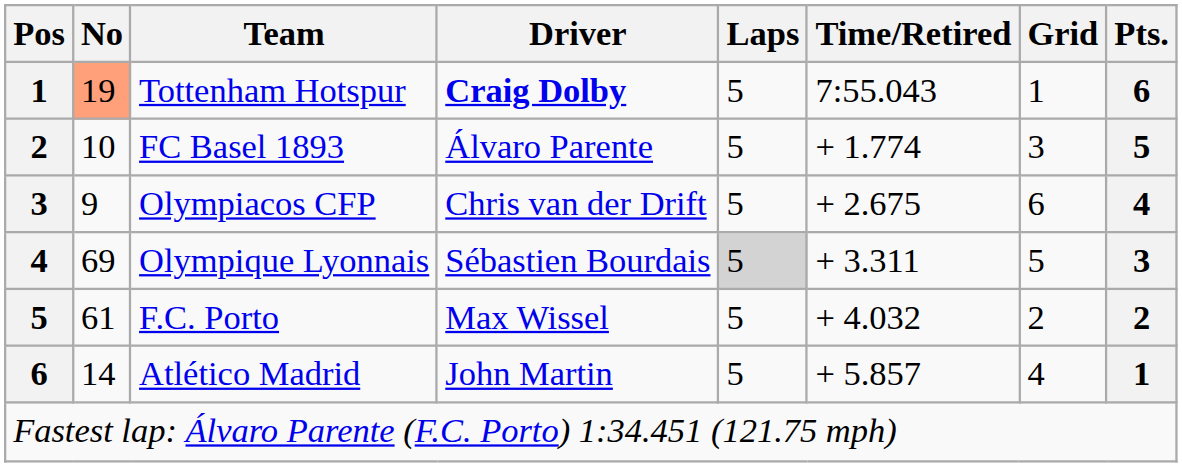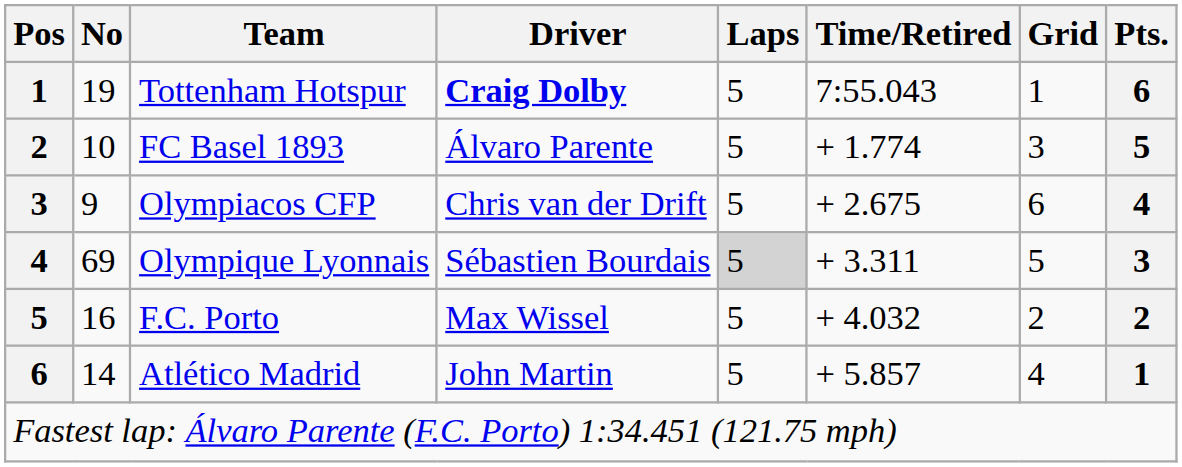Tottenham Hotspur | No: lightsalmon background -> no background
F.C. Porto | No: 61 -> 16
